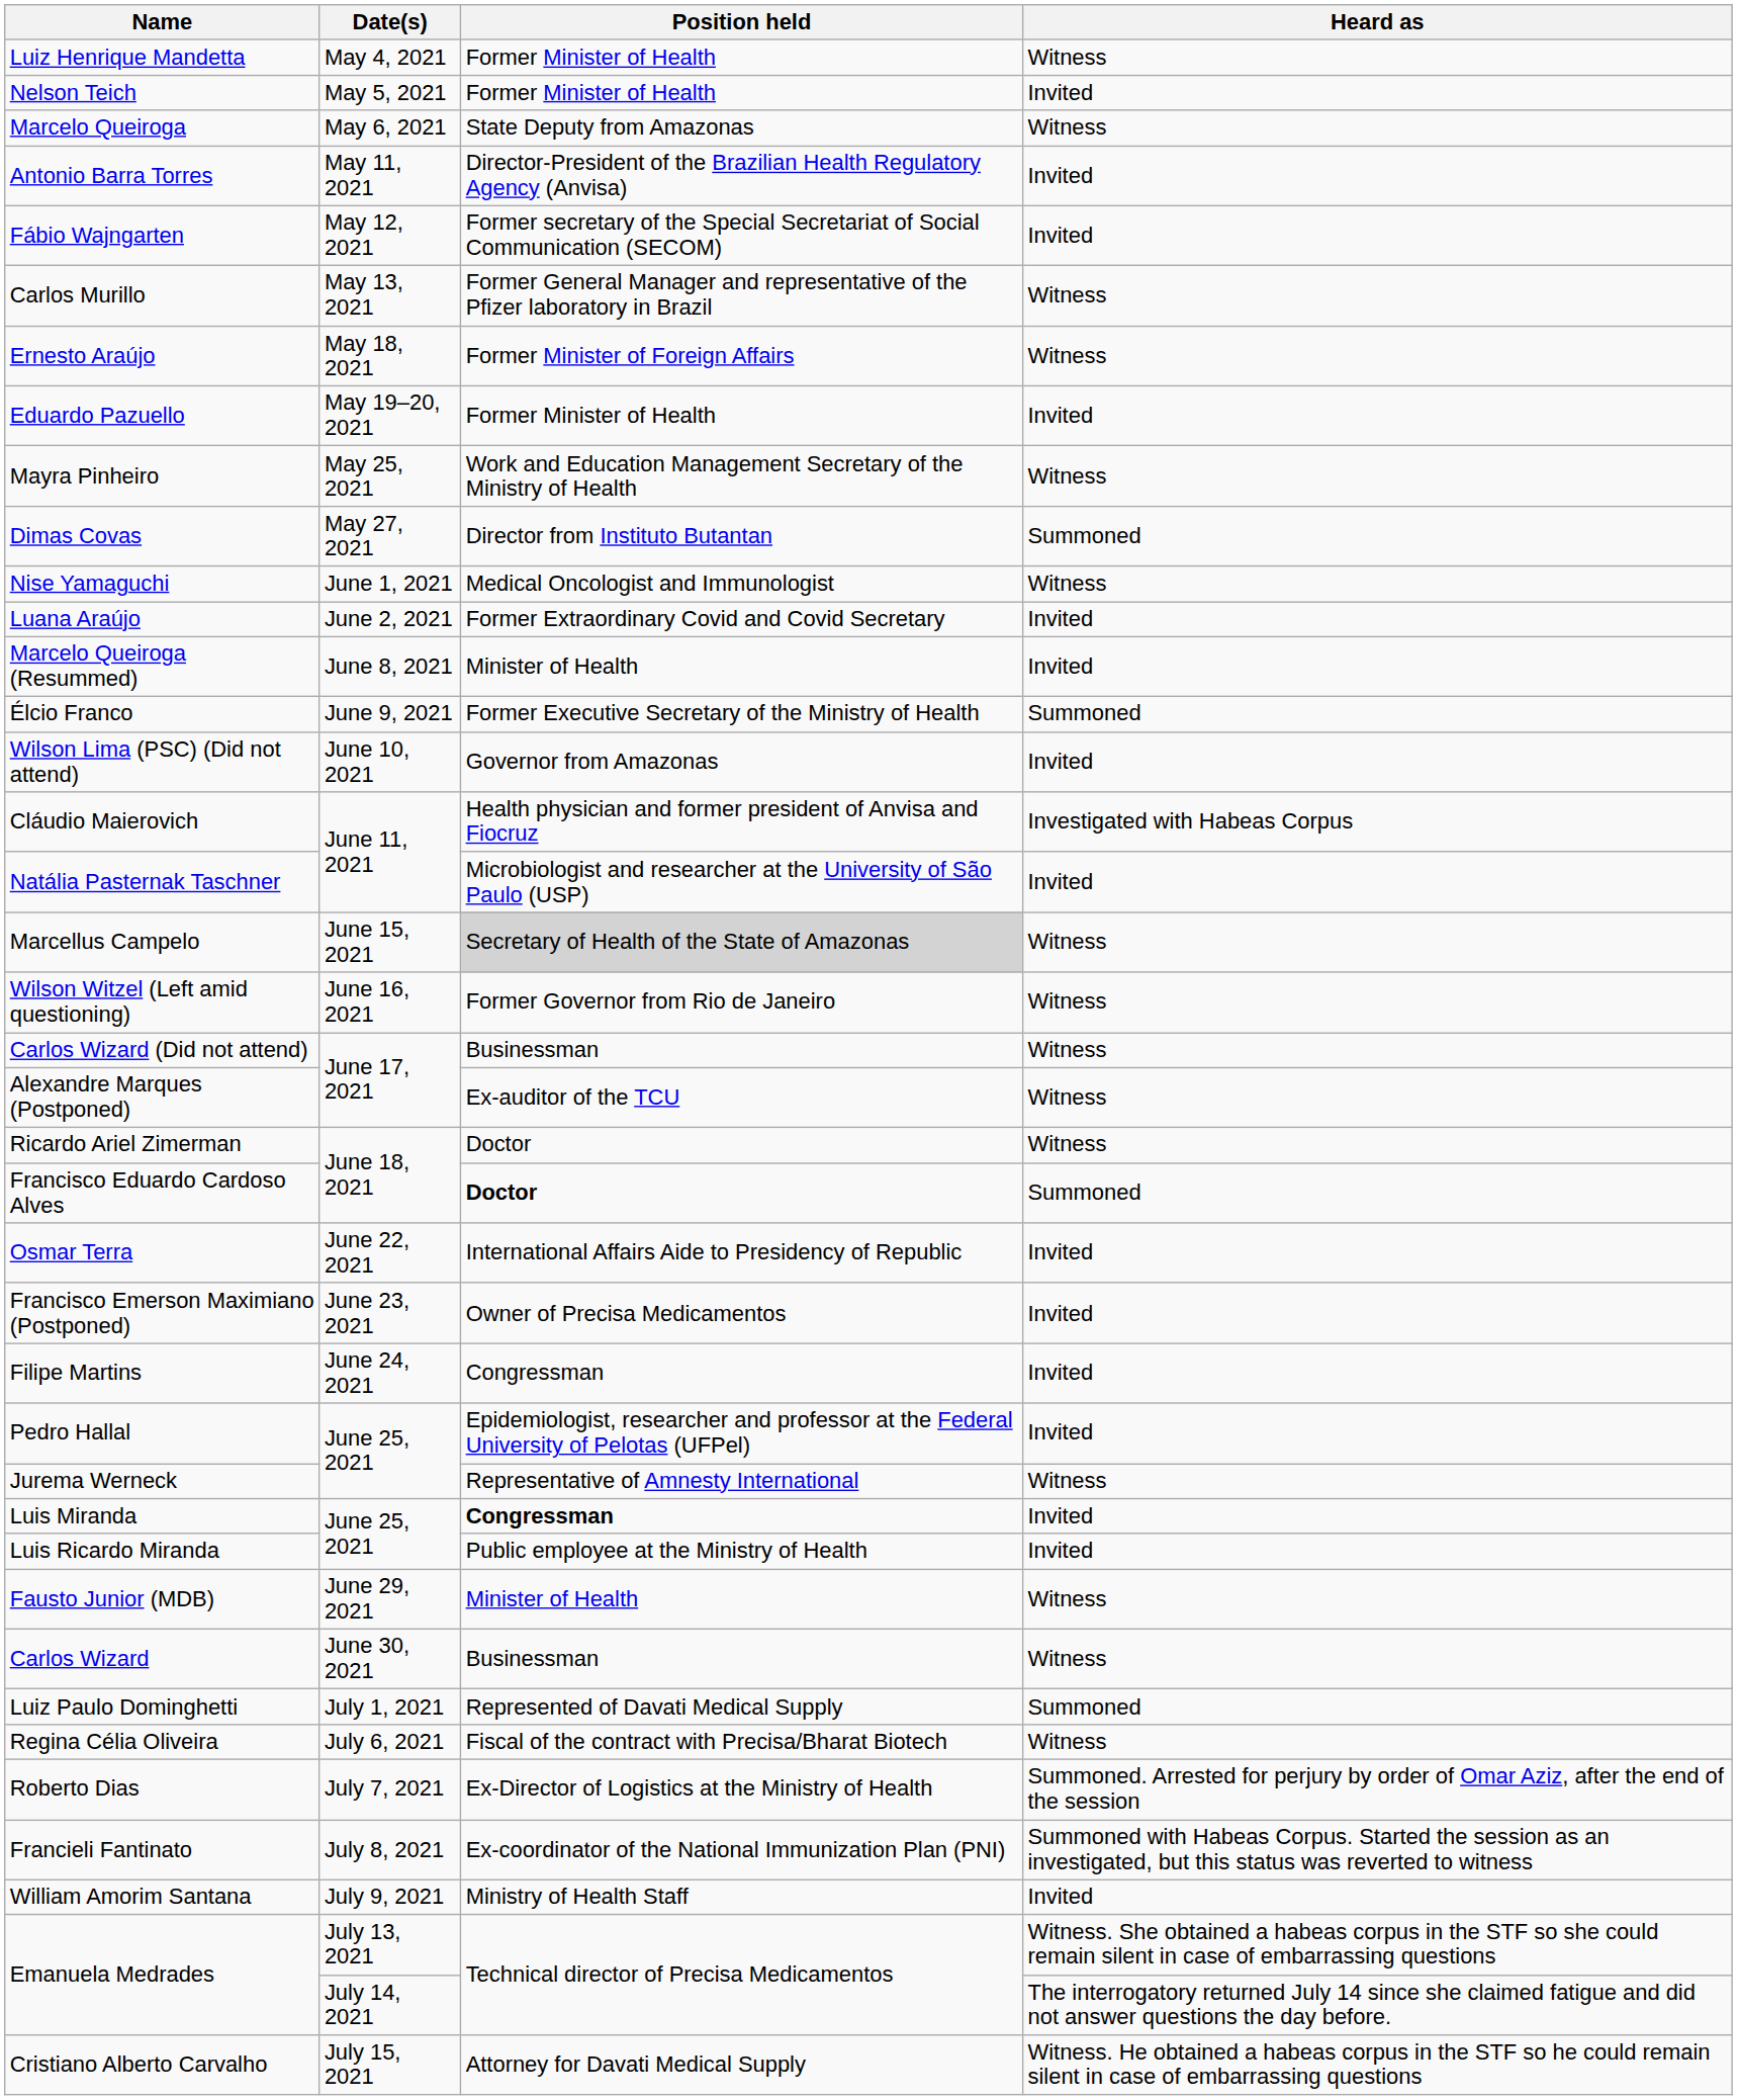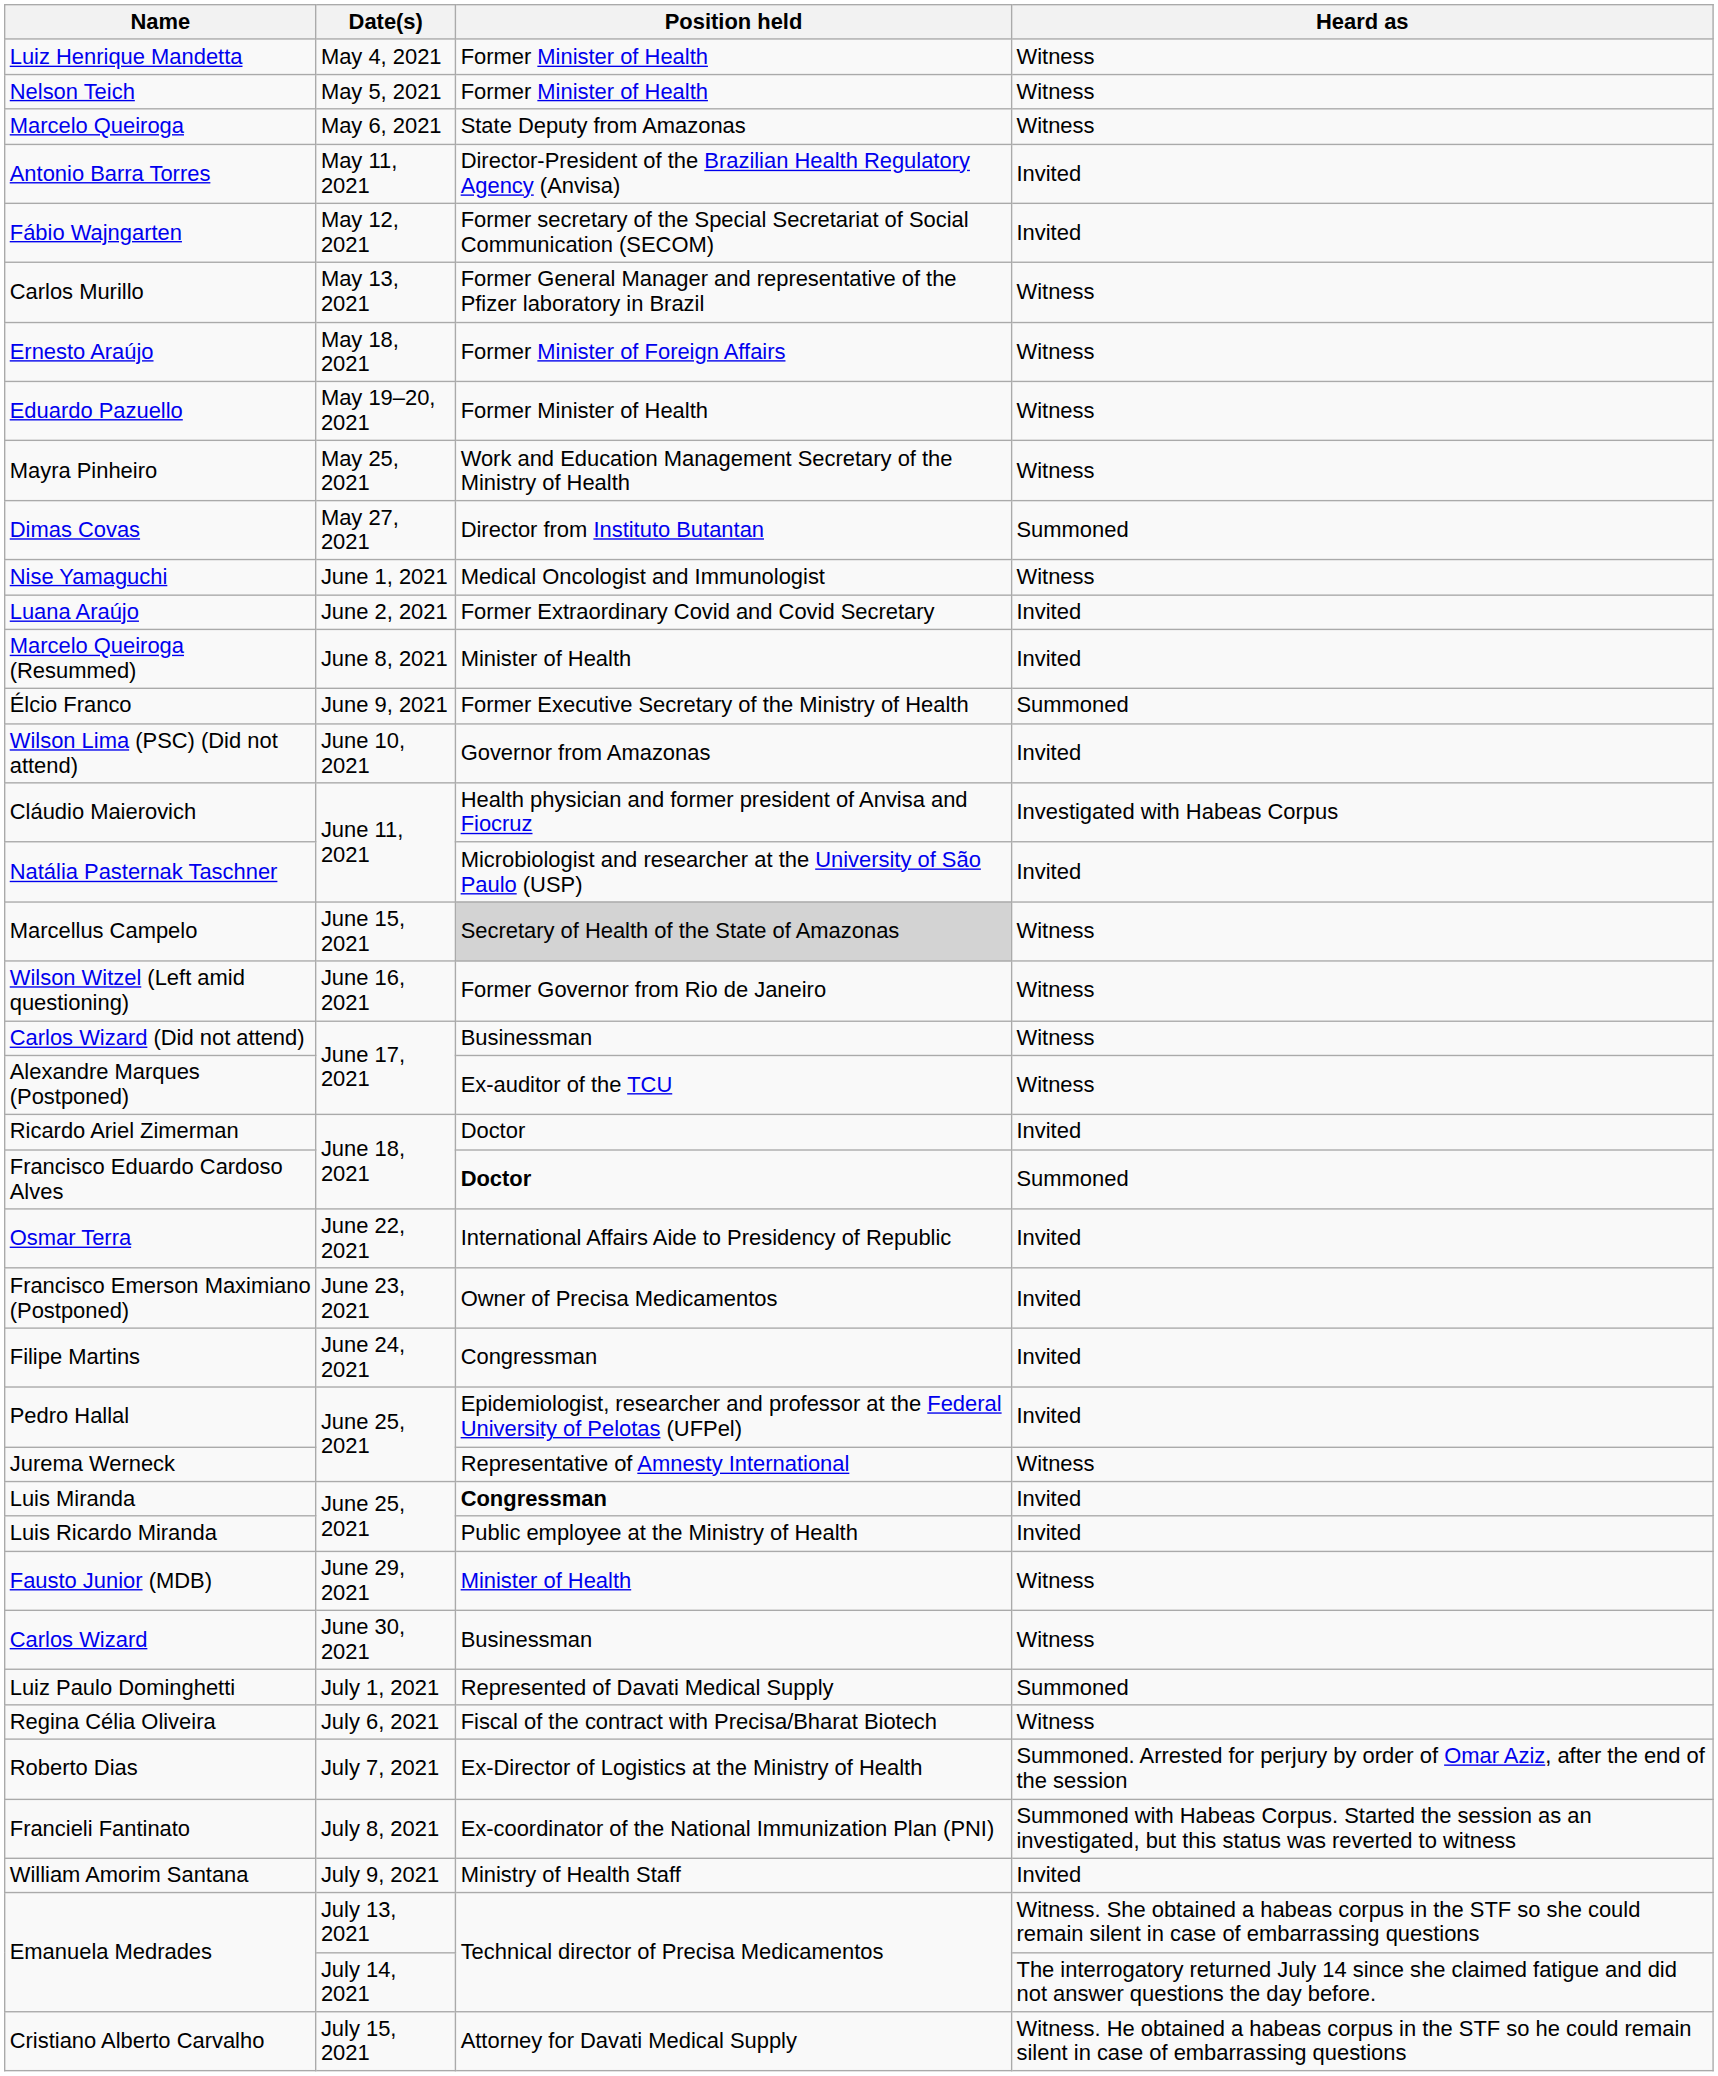Nelson Teich | Heard as: Invited -> Witness
Eduardo Pazuello | Heard as: Invited -> Witness
Ricardo Ariel Zimerman | Heard as: Witness -> Invited
